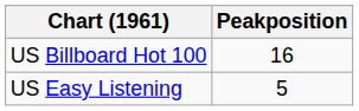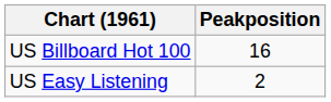US Easy Listening | Peakposition: 5 -> 2
